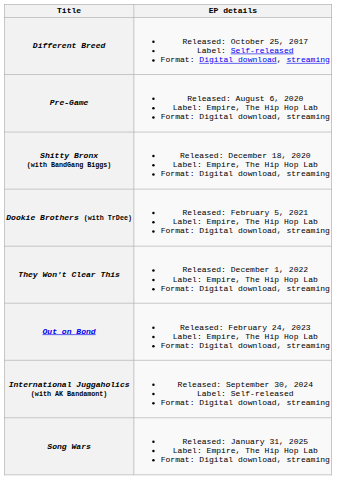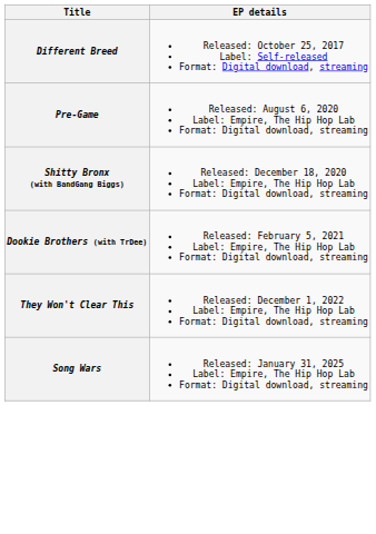- row: Out on Bond | Released: February 24, 2023 Label: Empire, The Hip Hop Lab Format: Digital download, streaming
- row: International Juggaholics (with AK Bandamont) | Released: September 30, 2024 Label: Self-released Format: Digital download, streaming
